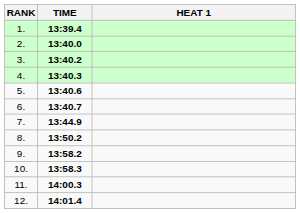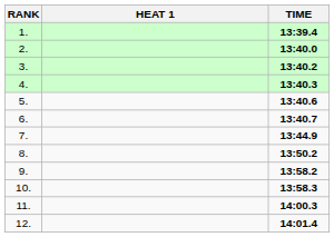columns swapped: HEAT 1 <-> TIME
